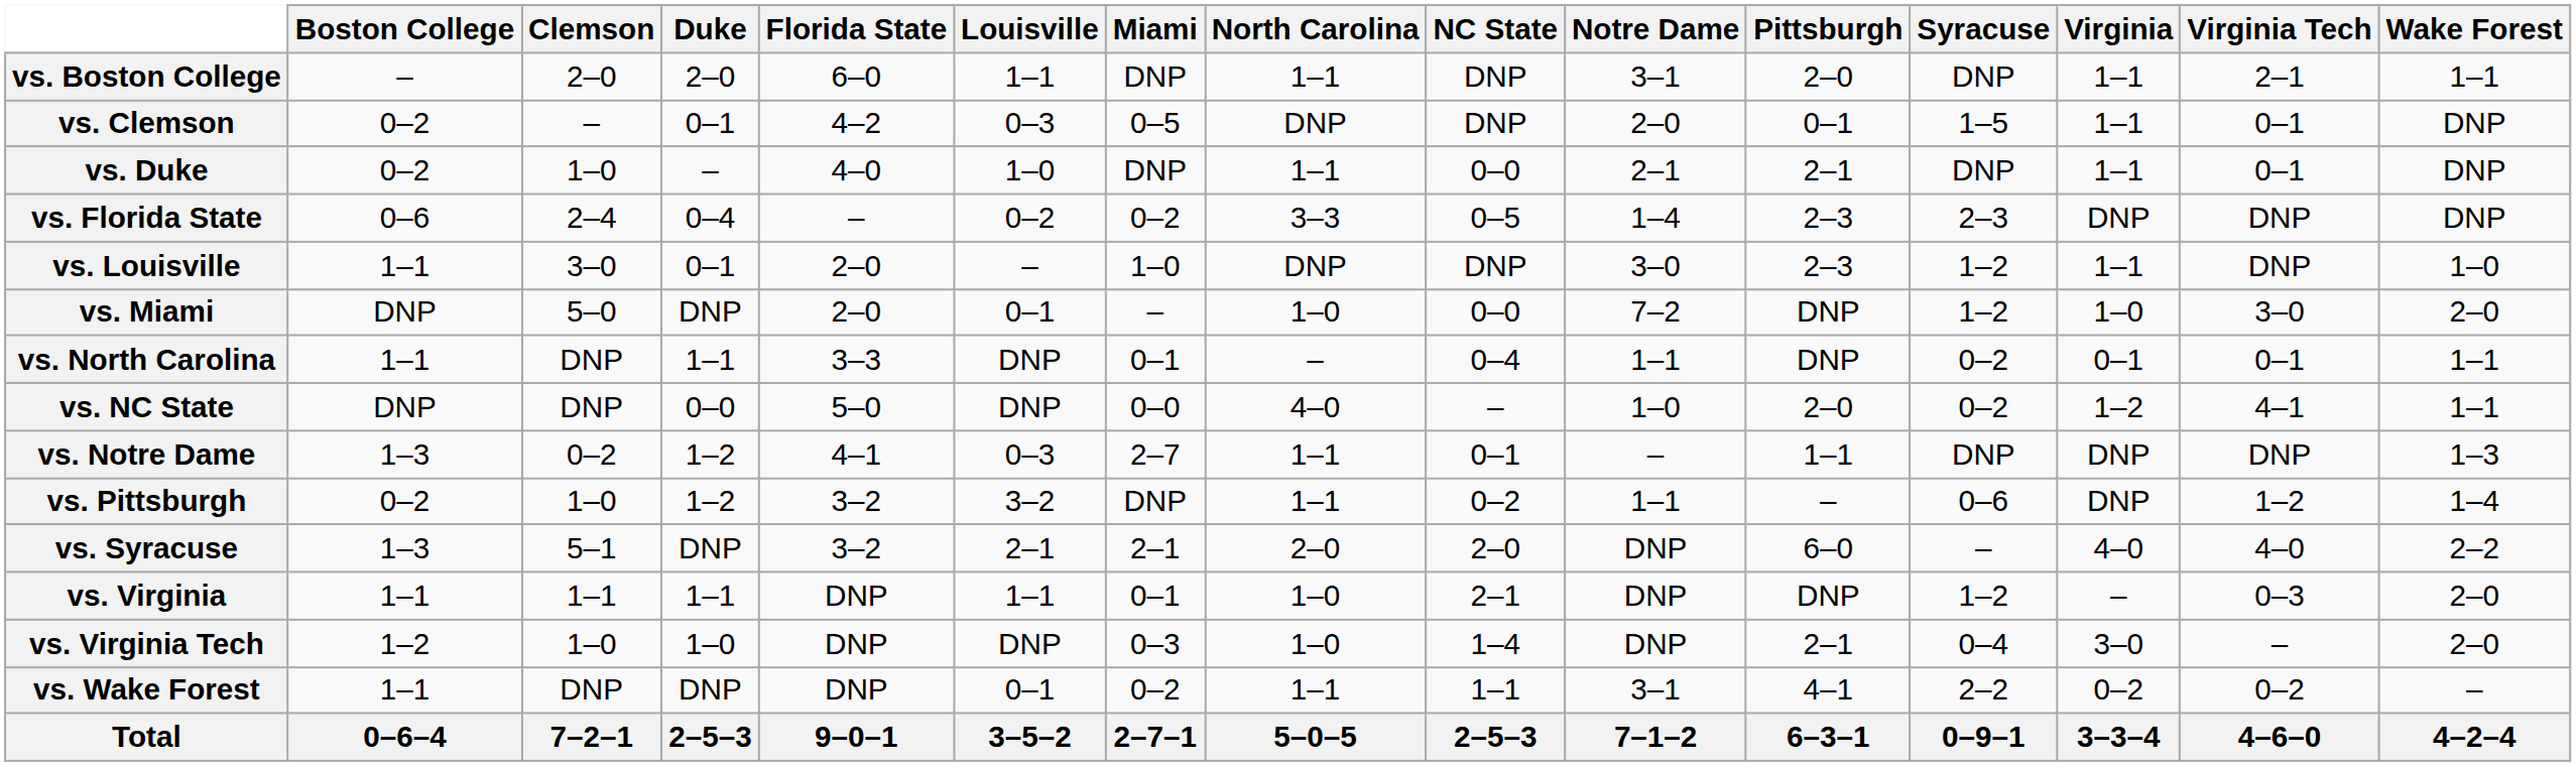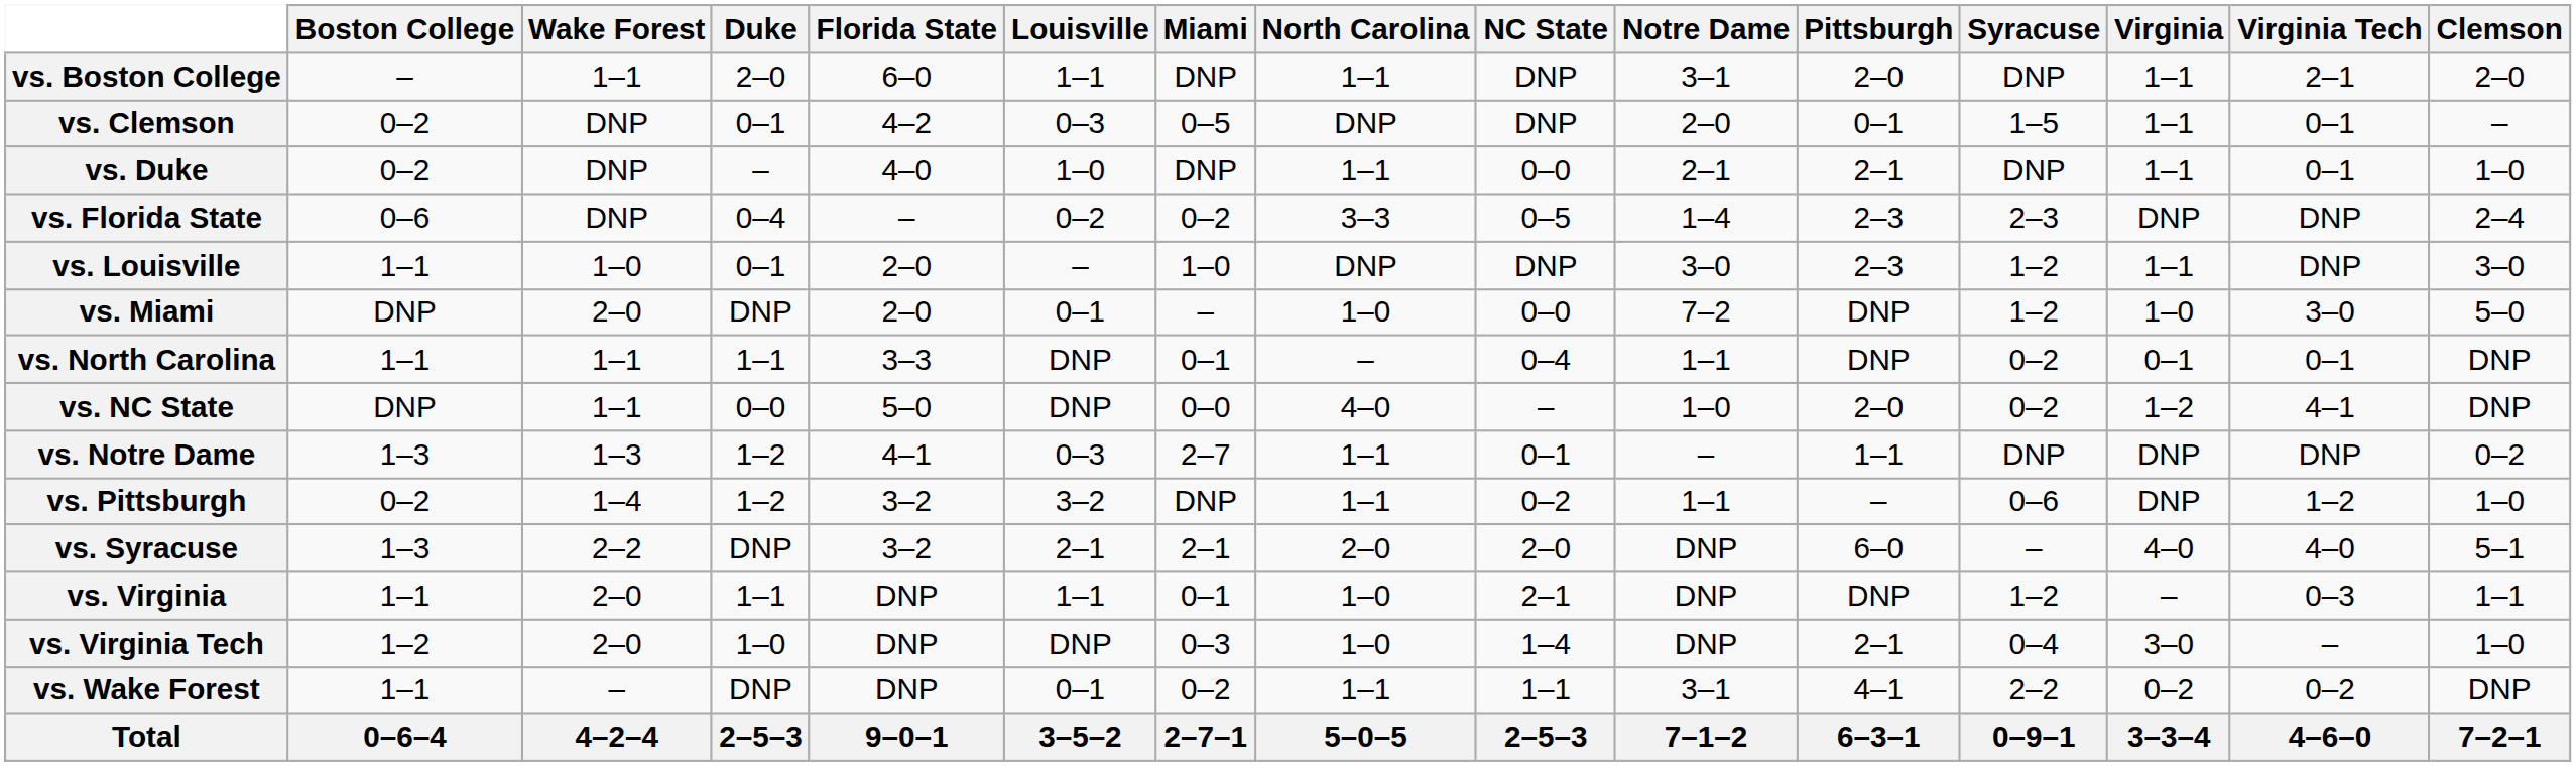columns swapped: Clemson <-> Wake Forest
